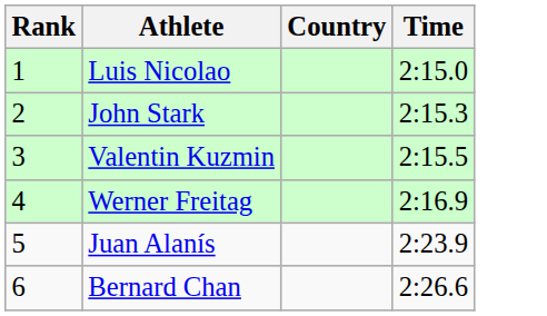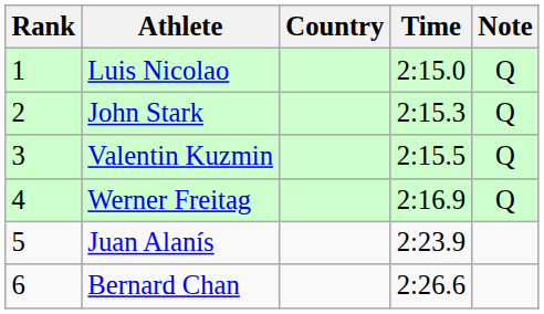+ column: Note | Q | Q | Q | Q
